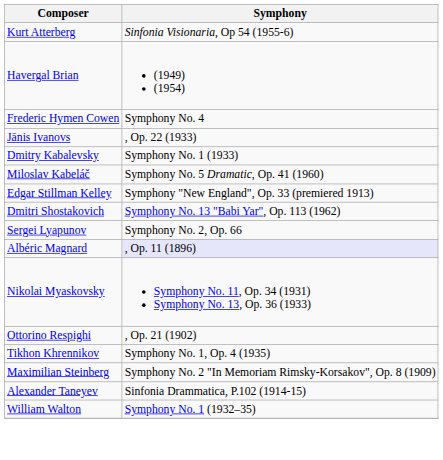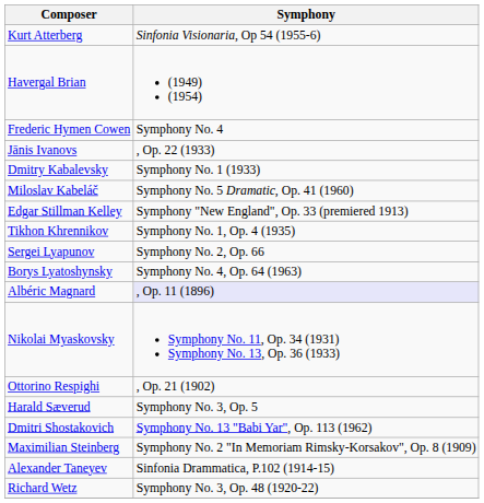rows swapped: Tikhon Khrennikov <-> Dmitri Shostakovich
+ row: Borys Lyatoshynsky | Symphony No. 4, Op. 64 (1963)
+ row: Harald Sæverud | Symphony No. 3, Op. 5
- row: William Walton | Symphony No. 1 (1932–35)
+ row: Richard Wetz | Symphony No. 3, Op. 48 (1920-22)
